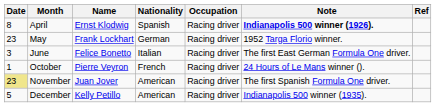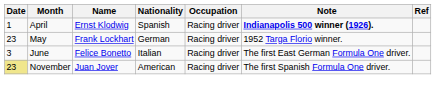April | Date: 8 -> 1
- row: 1 | October | Pierre Veyron | French | Racing driver | 24 Hours of Le Mans winner ().
- row: 5 | December | Kelly Petillo | American | Racing driver | Indianapolis 500 winner (1935).
